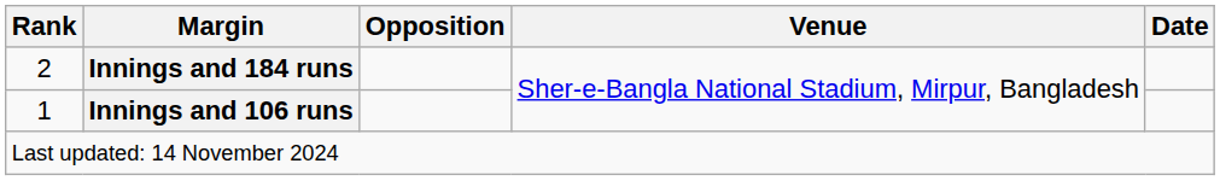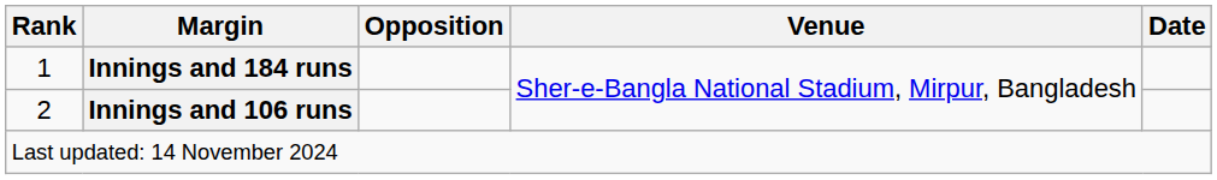Innings and 184 runs | Rank: 2 -> 1
Innings and 106 runs | Rank: 1 -> 2
